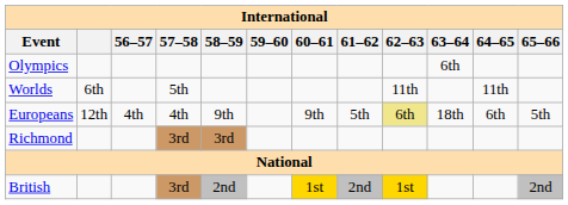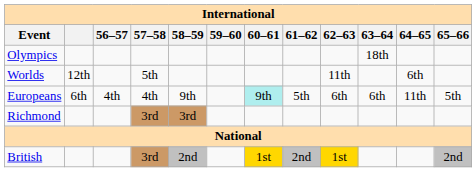Olympics | 63–64: 6th -> 18th
Worlds | column 2: 6th -> 12th
Worlds | 64–65: 11th -> 6th
Europeans | column 2: 12th -> 6th
Europeans | 60–61: no background -> paleturquoise background
Europeans | 62–63: khaki background -> no background
Europeans | 63–64: 18th -> 6th
Europeans | 64–65: 6th -> 11th
